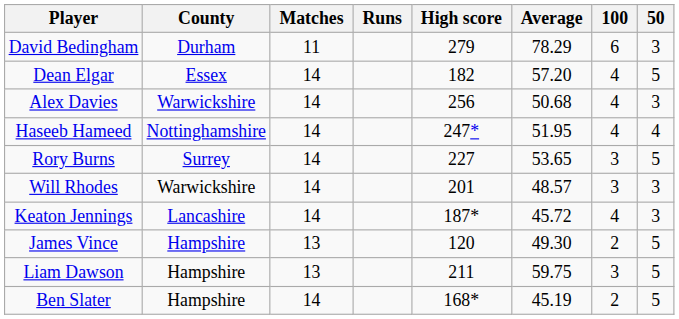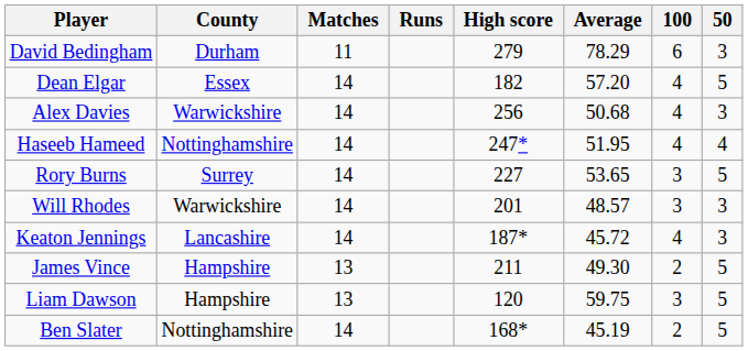James Vince | High score: 120 -> 211
Liam Dawson | High score: 211 -> 120
Ben Slater | County: Hampshire -> Nottinghamshire
